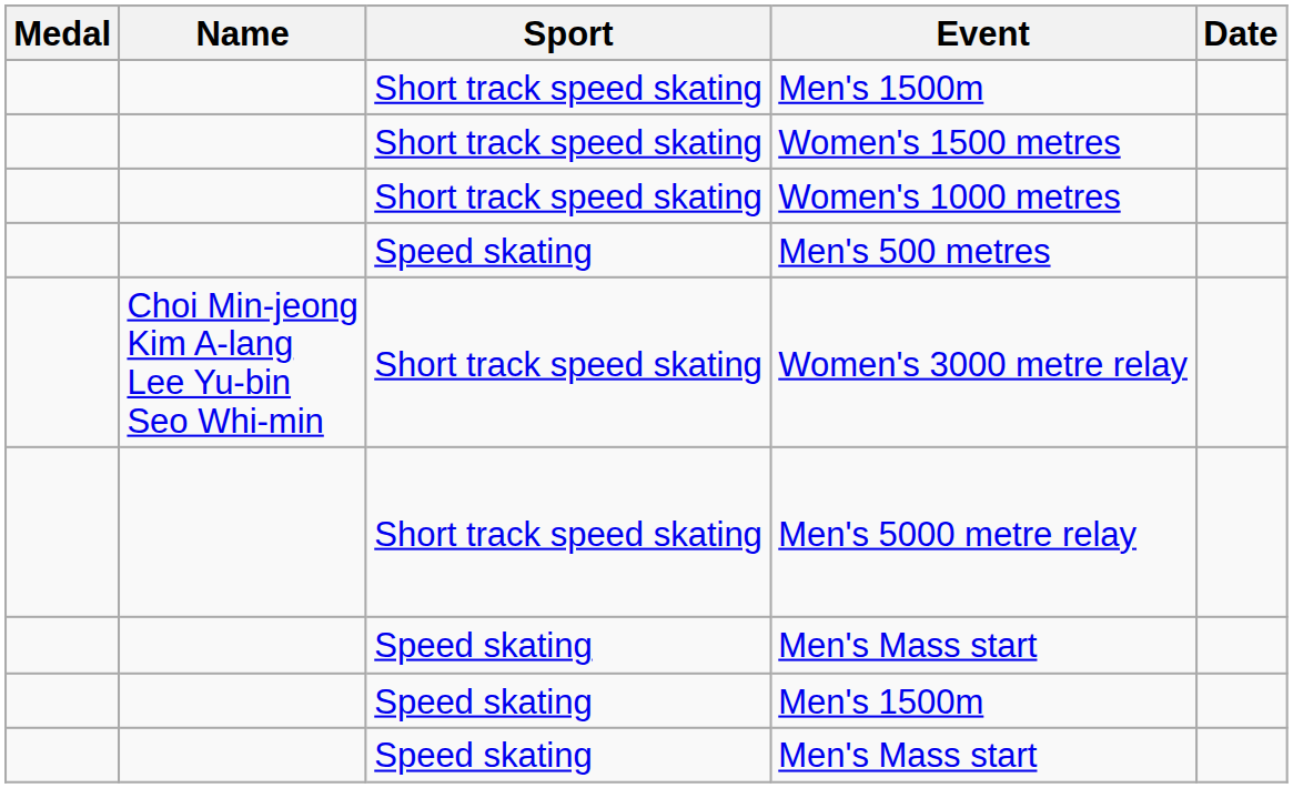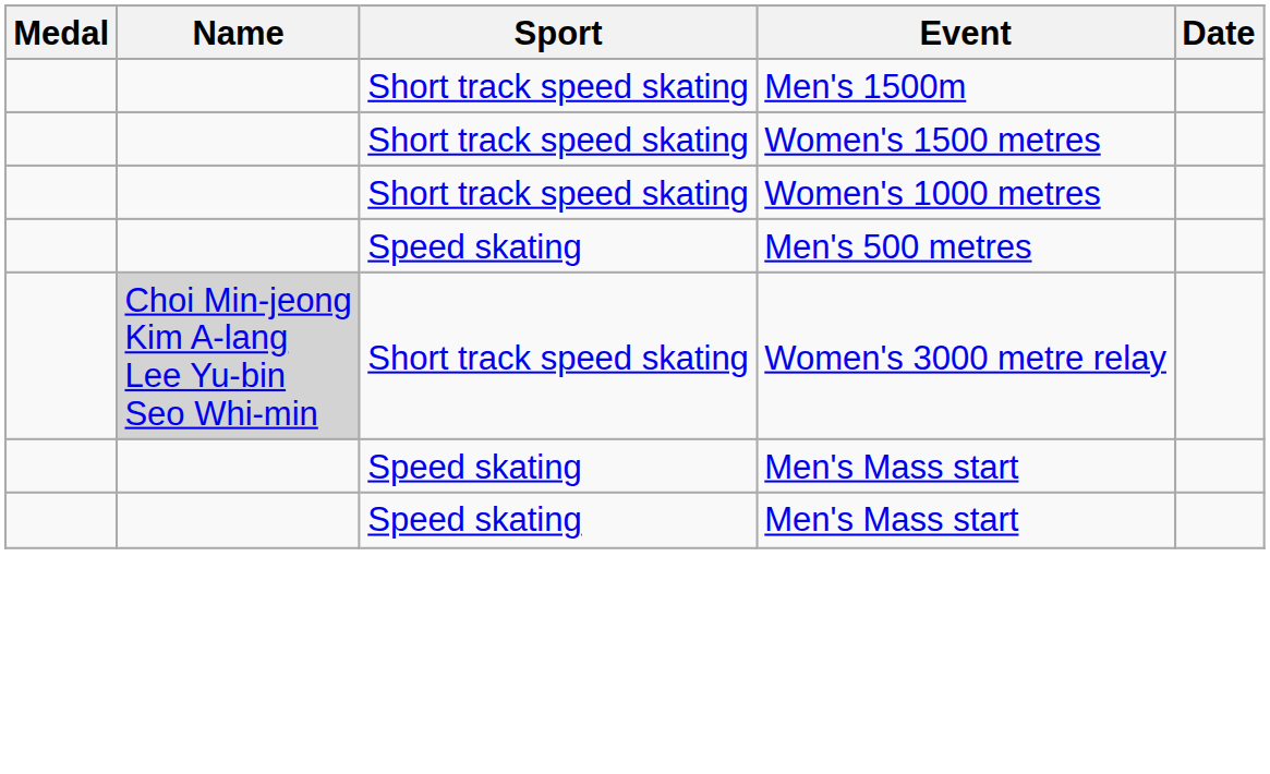Women's 3000 metre relay | Name: no background -> lightgrey background
- row: Short track speed skating | Men's 5000 metre relay
- row: Speed skating | Men's 1500m
